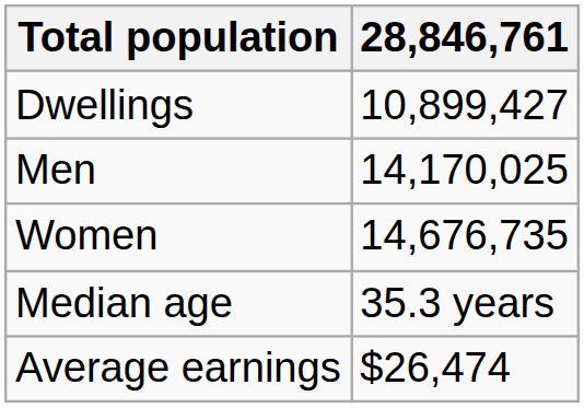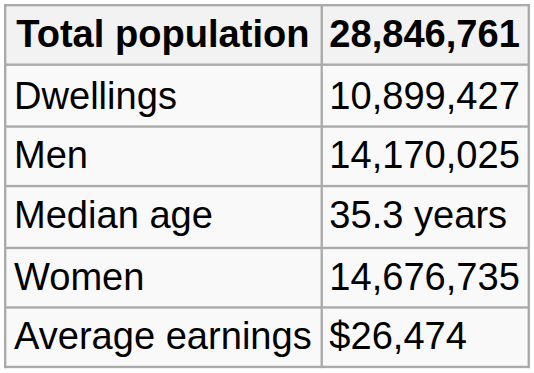rows swapped: Women <-> Median age
